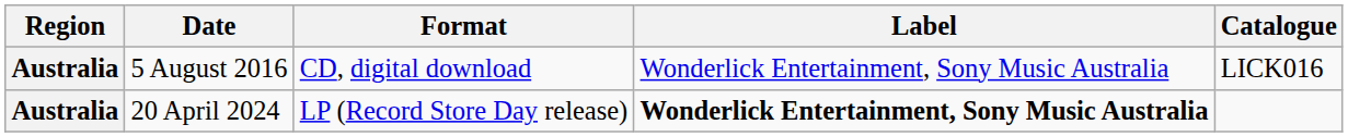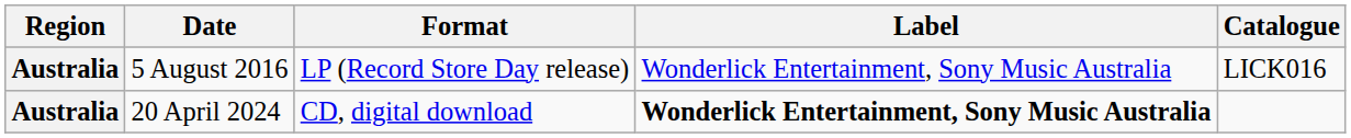5 August 2016 | Format: CD, digital download -> LP (Record Store Day release)
20 April 2024 | Format: LP (Record Store Day release) -> CD, digital download
